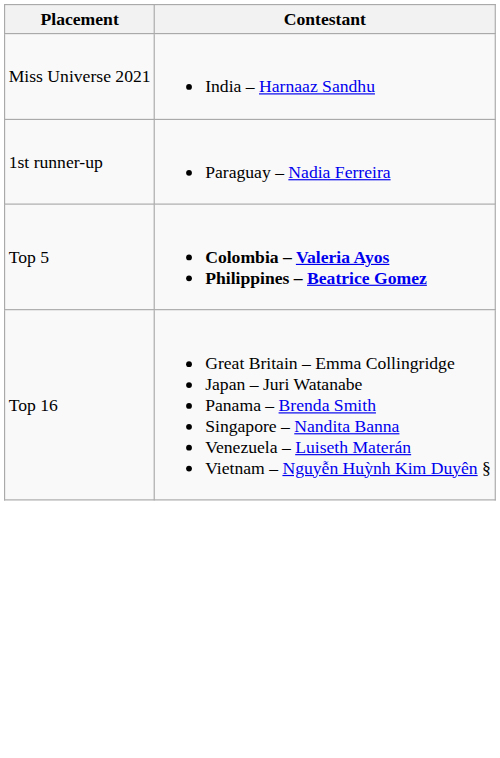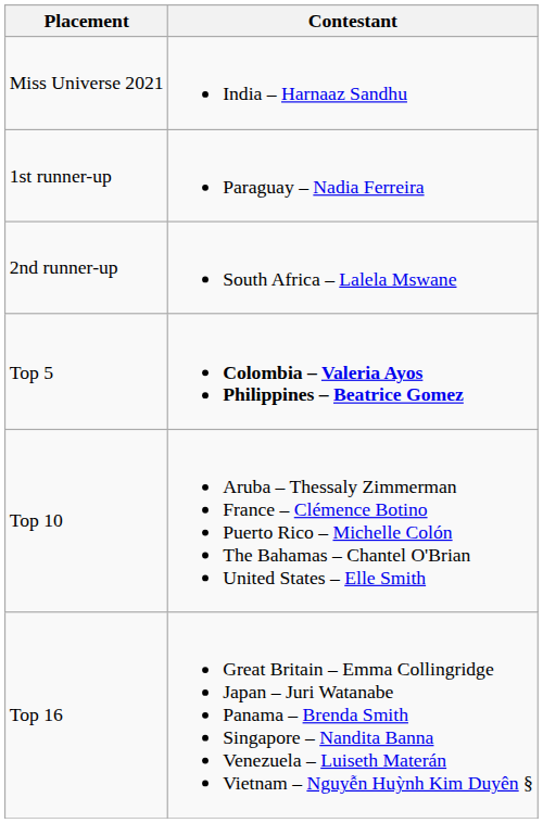+ row: 2nd runner-up | South Africa – Lalela Mswane
+ row: Top 10 | Aruba – Thessaly Zimmerman France – Clémence Botino Puerto Rico – Michelle Colón The Bahamas – Chantel O'Brian United States – Elle Smith
